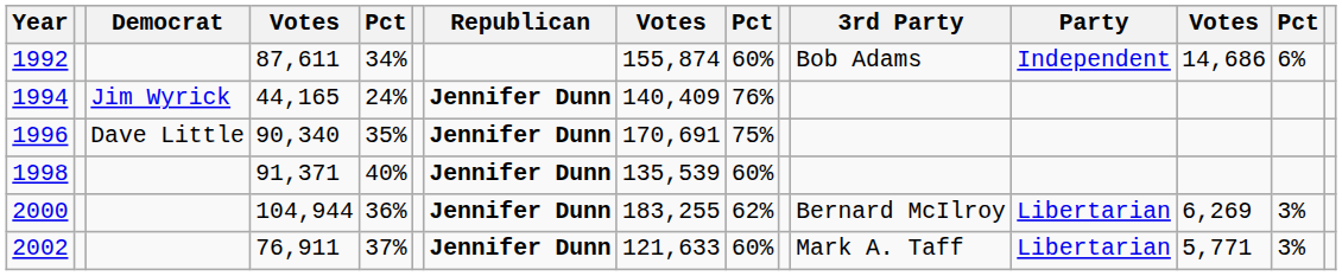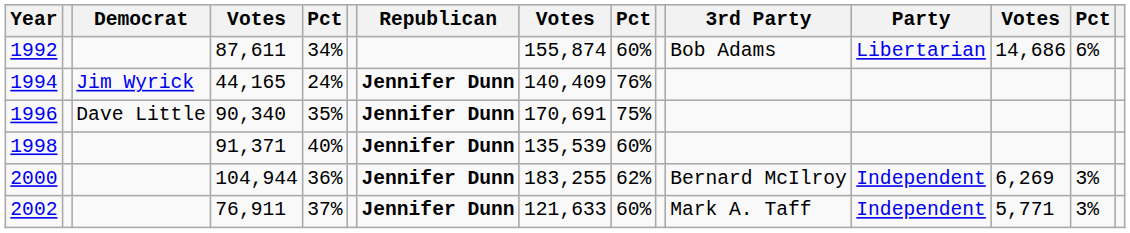1992 | Party: Independent -> Libertarian
2000 | Party: Libertarian -> Independent
2002 | Party: Libertarian -> Independent
